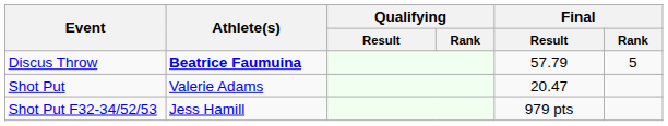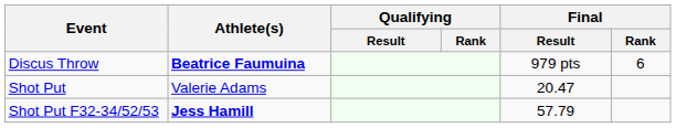Discus Throw | Final / Result: 57.79 -> 979 pts
Discus Throw | Final / Rank: 5 -> 6
Shot Put F32-34/52/53 | Athlete(s): normal -> bold
Shot Put F32-34/52/53 | Final / Result: 979 pts -> 57.79
